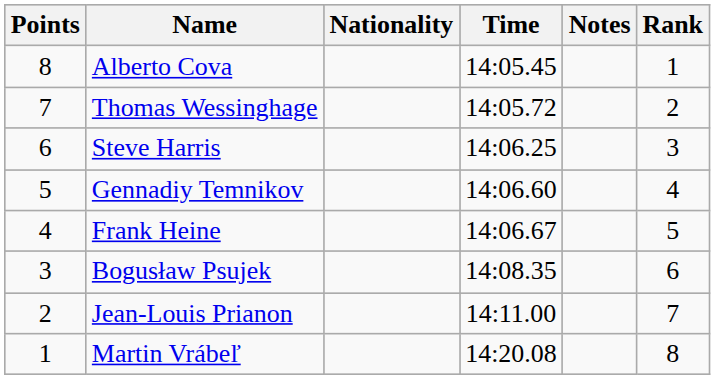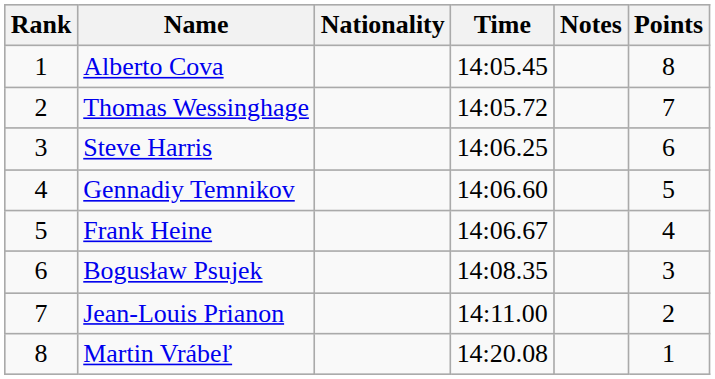columns swapped: Rank <-> Points
